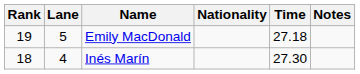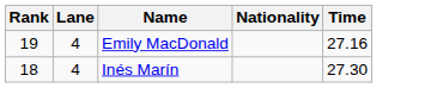- column: Notes
Emily MacDonald | Lane: 5 -> 4
Emily MacDonald | Time: 27.18 -> 27.16
